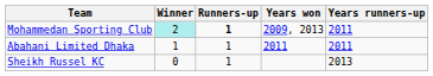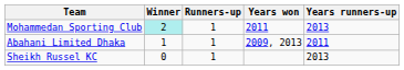Mohammedan Sporting Club | Runners-up: bold -> normal
Mohammedan Sporting Club | Years won: 2009, 2013 -> 2011
Mohammedan Sporting Club | Years runners-up: 2011 -> 2013
Abahani Limited Dhaka | Years won: 2011 -> 2009, 2013
